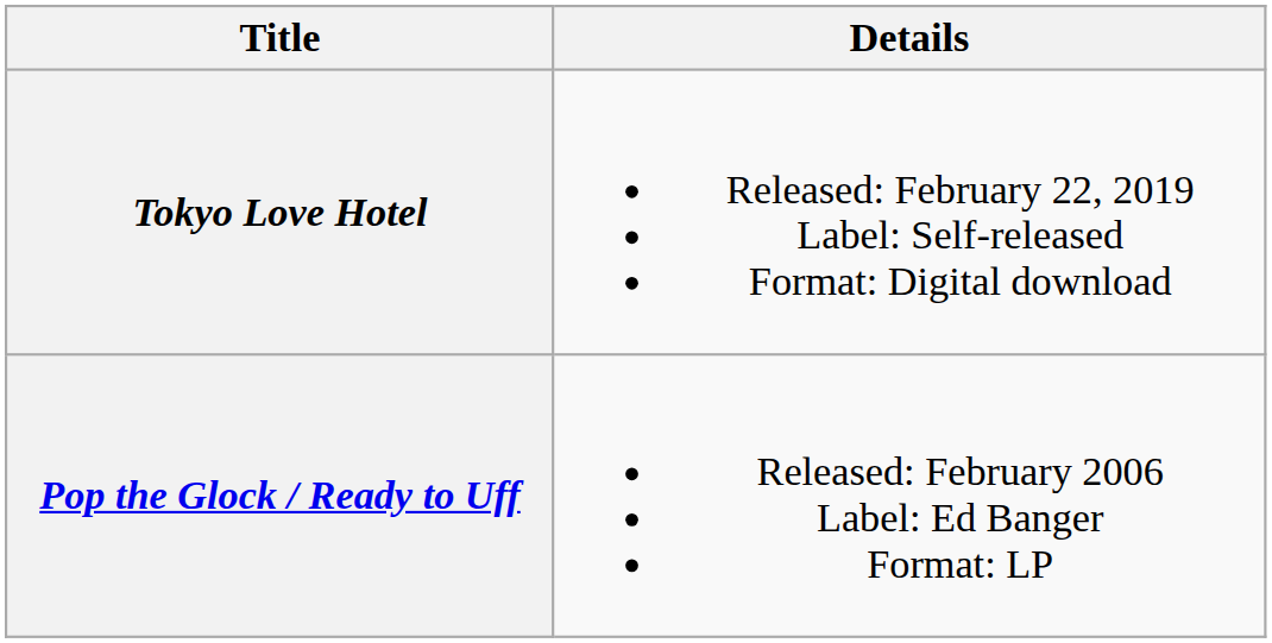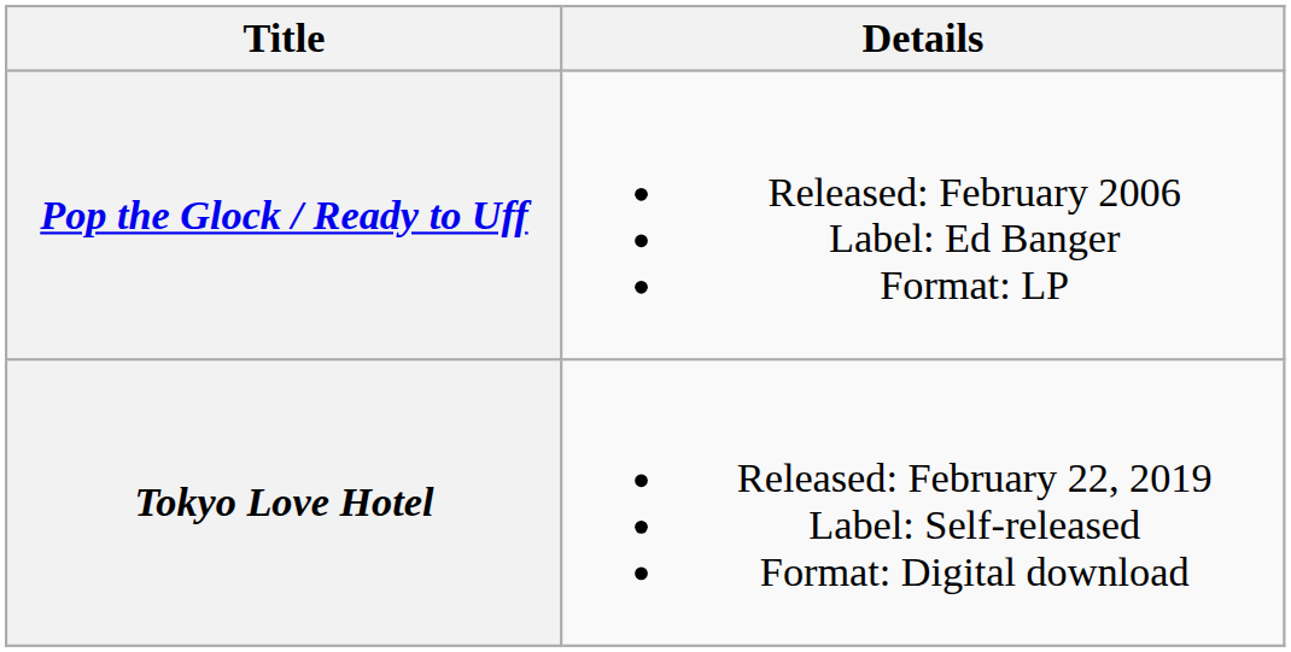rows swapped: Pop the Glock / Ready to Uff <-> Tokyo Love Hotel
